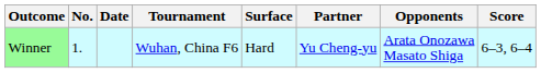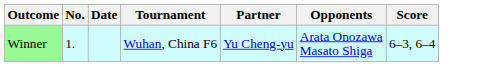- column: Surface | Hard
